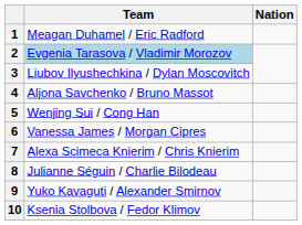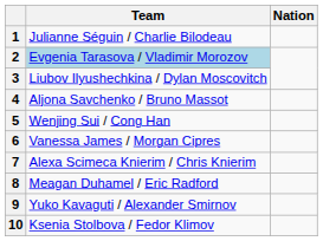1 | Team: Meagan Duhamel / Eric Radford -> Julianne Séguin / Charlie Bilodeau
8 | Team: Julianne Séguin / Charlie Bilodeau -> Meagan Duhamel / Eric Radford
